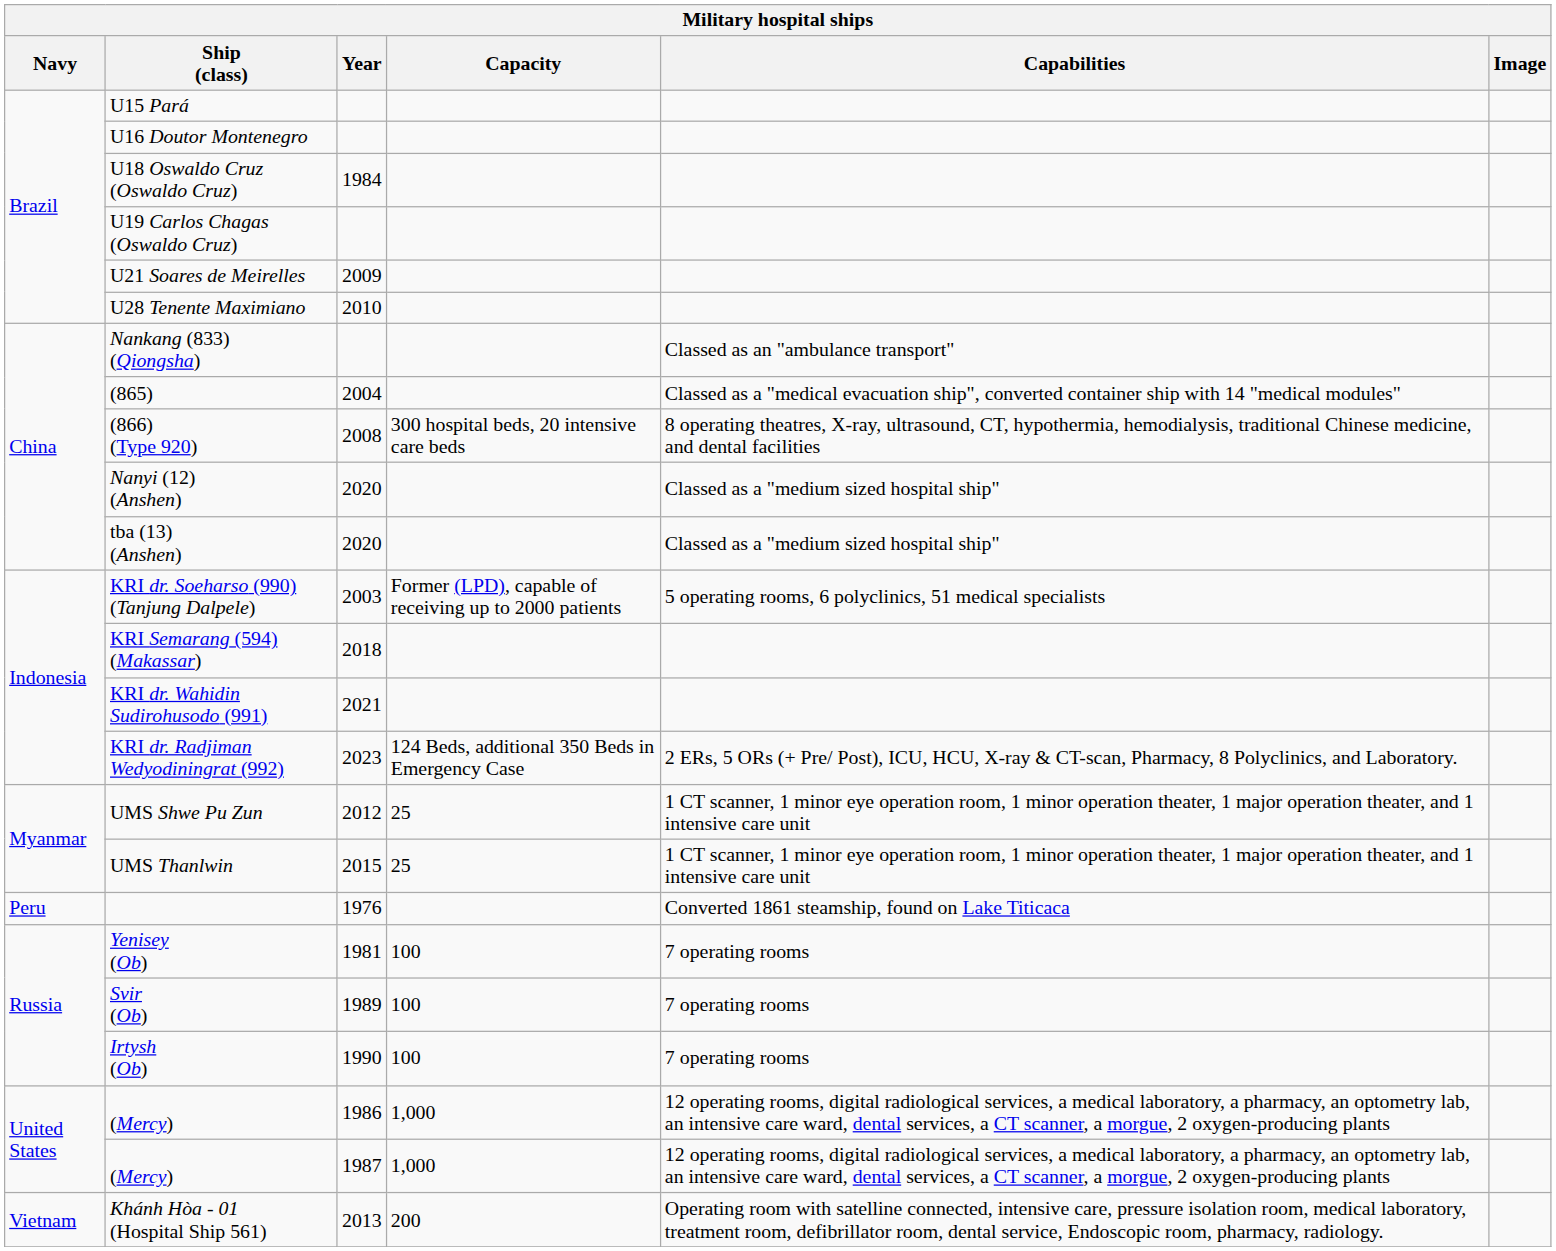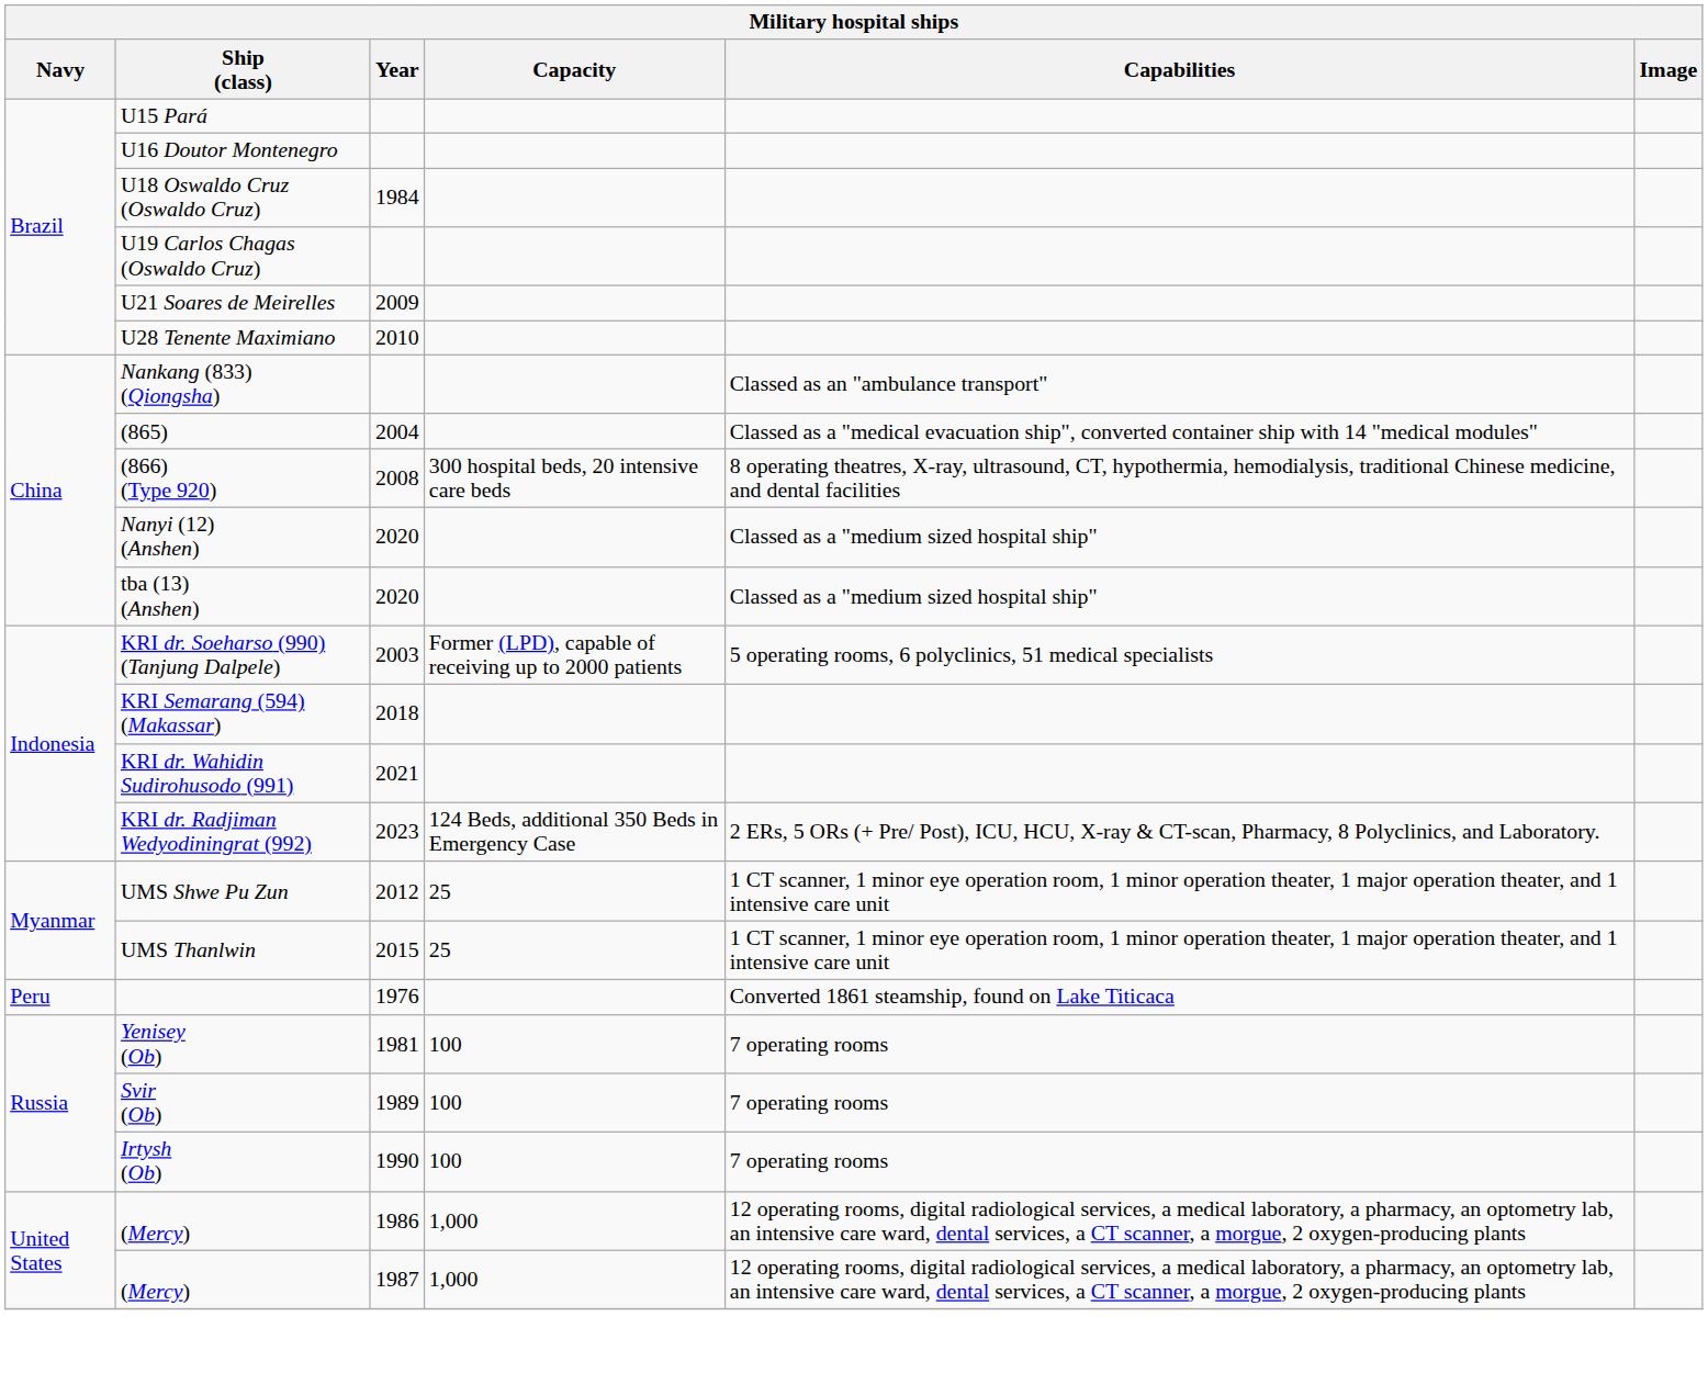- row: Vietnam | Khánh Hòa - 01 (Hospital Ship 561) | 2013 | 200 | Operating room with satelline connected, intensive care, pressure isolation room, medical laboratory, treatment room, defibrillator room, dental service, Endoscopic room, pharmacy, radiology.
